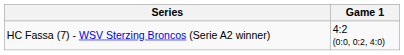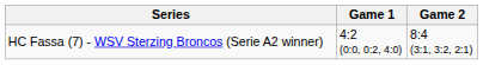+ column: Game 2 | 8:4 (3:1, 3:2, 2:1)
